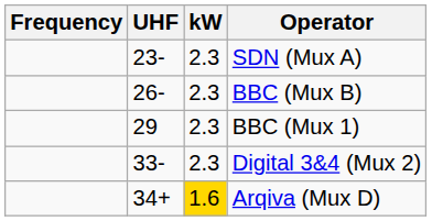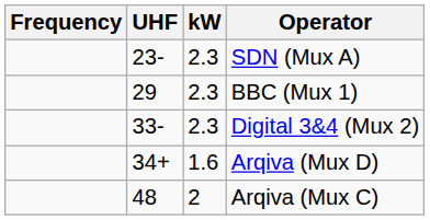- row: 26- | 2.3 | BBC (Mux B)
Arqiva (Mux D) | kW: gold background -> no background
+ row: 48 | 2 | Arqiva (Mux C)
